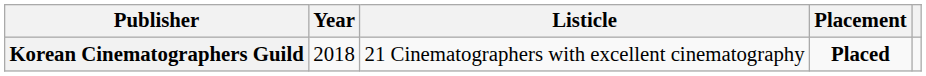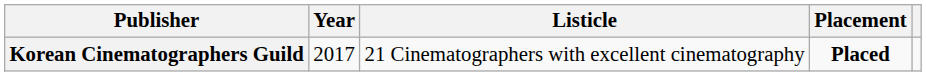Korean Cinematographers Guild | Year: 2018 -> 2017
